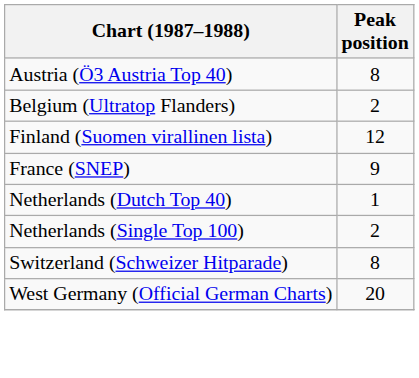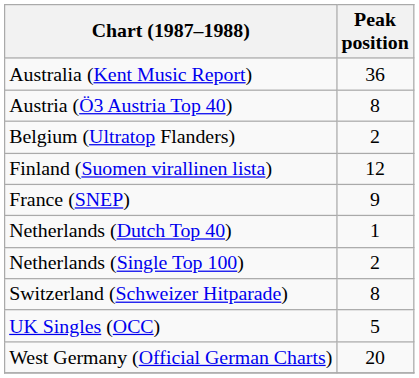+ row: Australia (Kent Music Report) | 36
+ row: UK Singles (OCC) | 5
